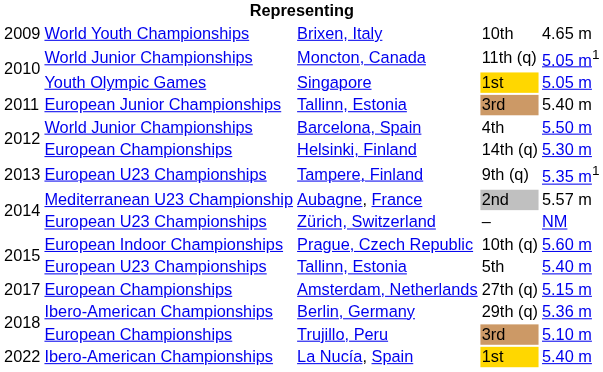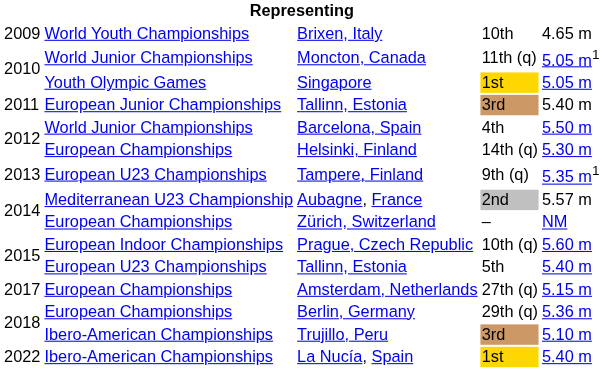Zürich, Switzerland | column 2: European U23 Championships -> European Championships
Berlin, Germany | column 2: Ibero-American Championships -> European Championships
Trujillo, Peru | column 2: European Championships -> Ibero-American Championships
